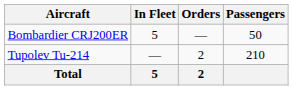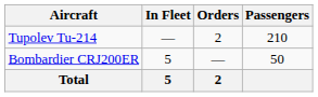rows swapped: Bombardier CRJ200ER <-> Tupolev Tu-214
